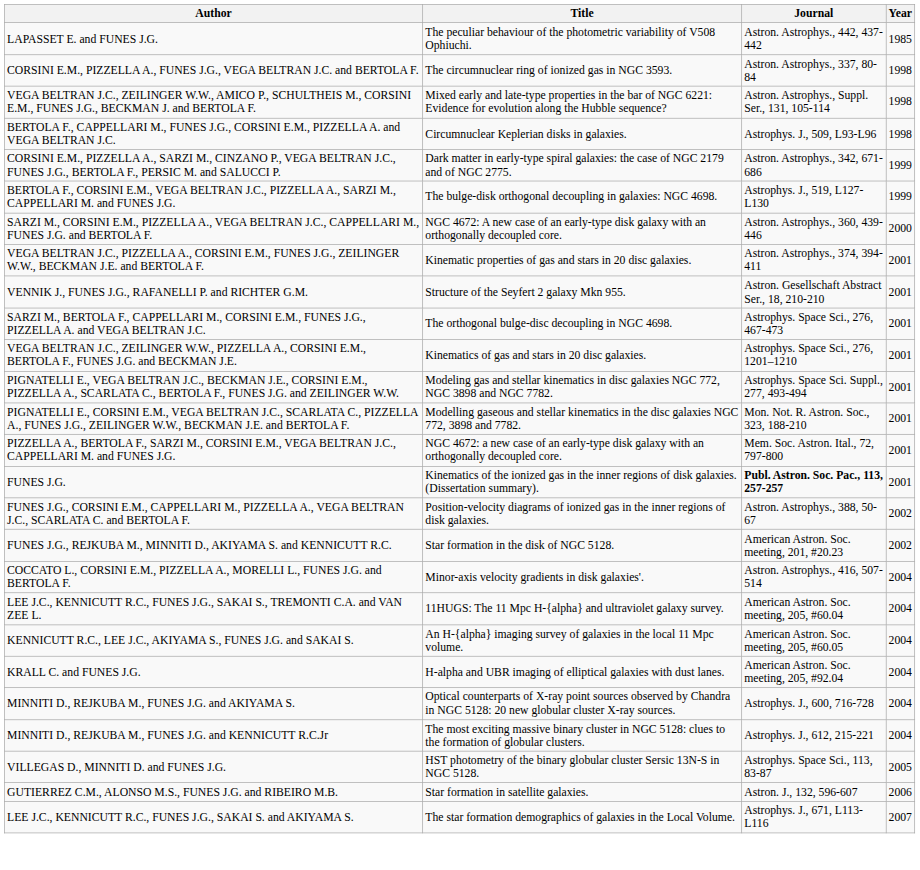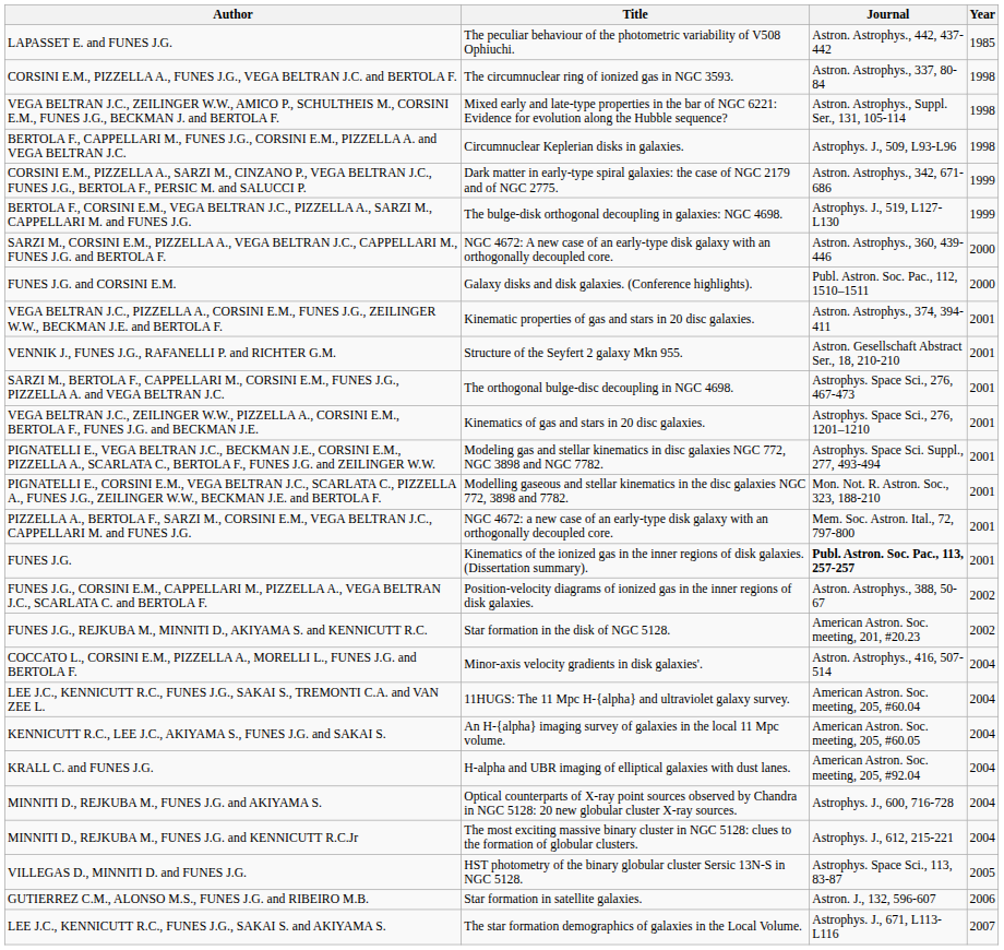+ row: FUNES J.G. and CORSINI E.M. | Galaxy disks and disk galaxies. (Conference highlights). | Publ. Astron. Soc. Pac., 112, 1510–1511 | 2000
